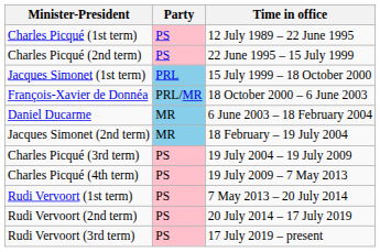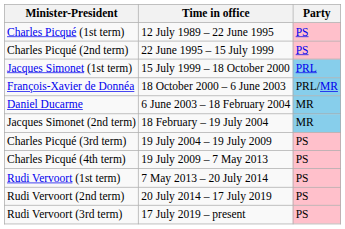columns swapped: Time in office <-> Party
